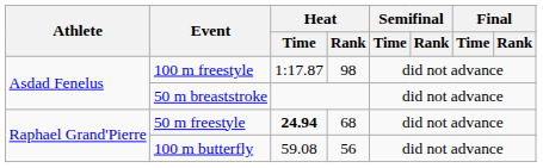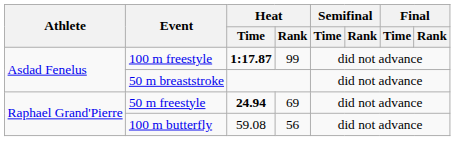100 m freestyle | Heat / Time: normal -> bold
100 m freestyle | Heat / Rank: 98 -> 99
50 m freestyle | Heat / Rank: 68 -> 69
